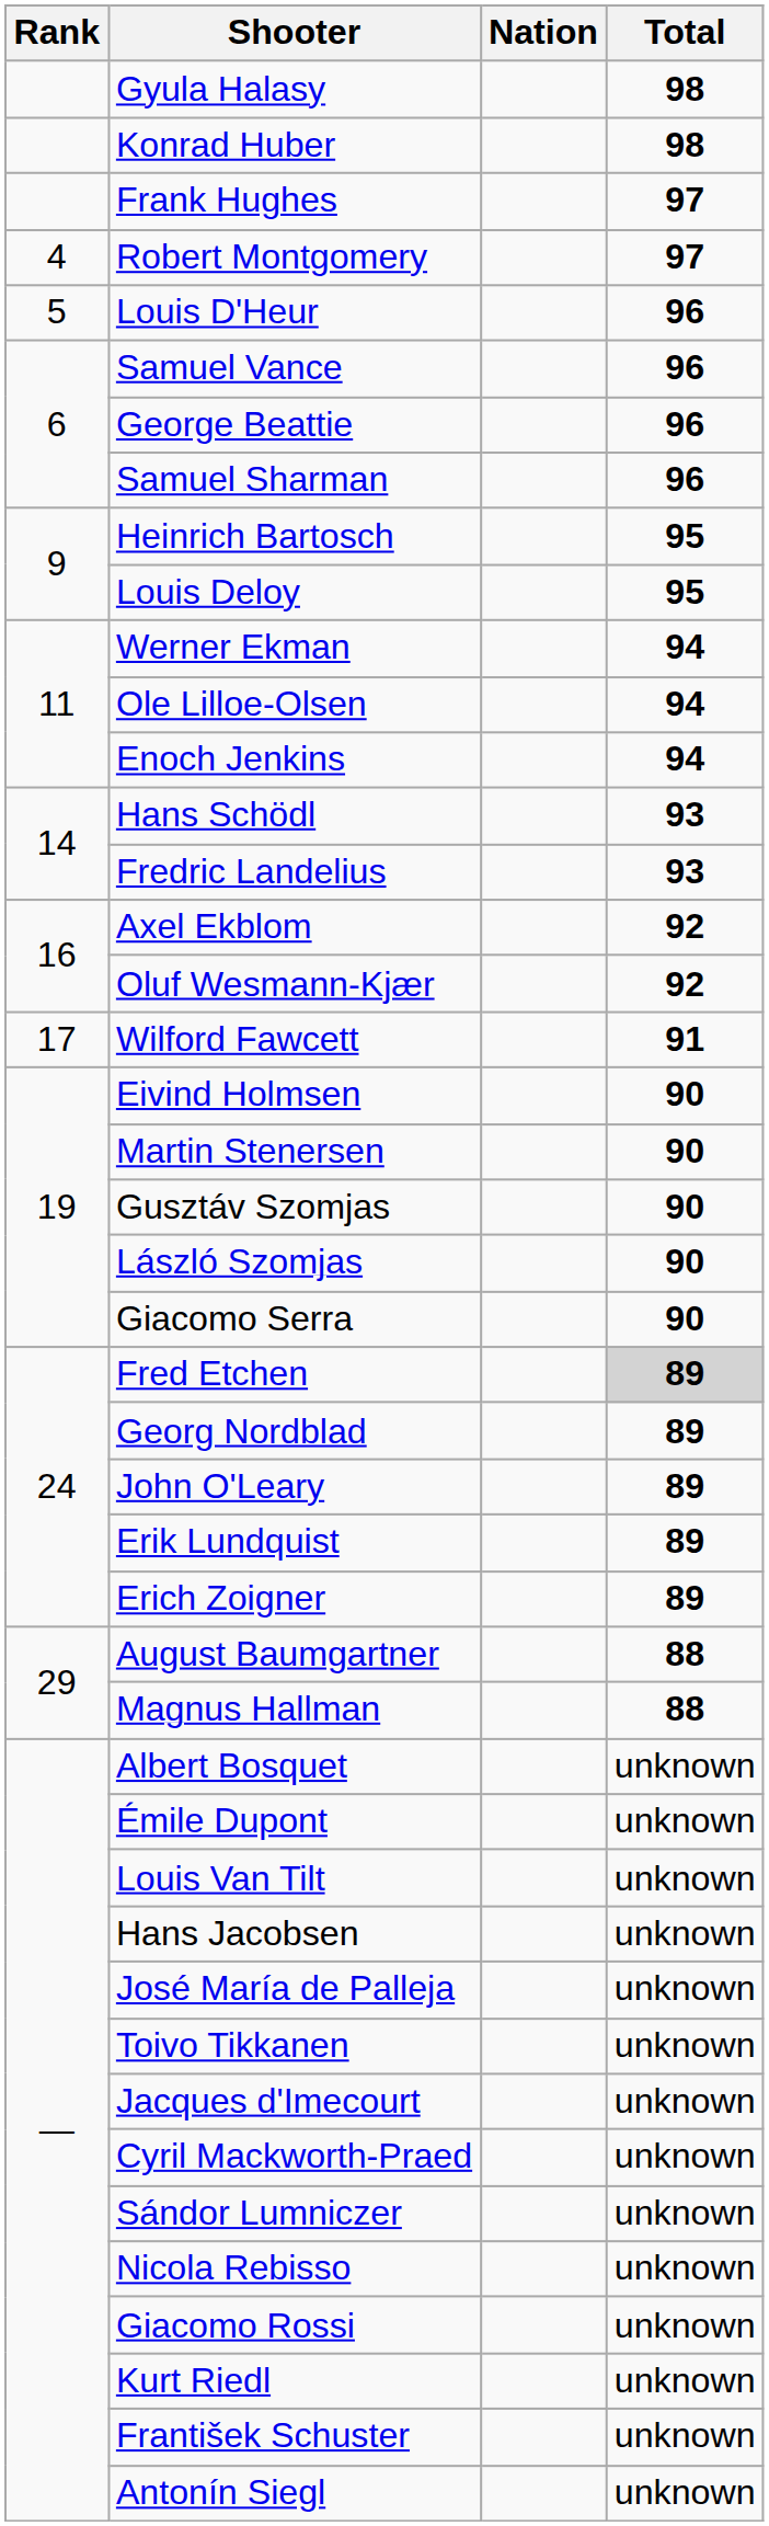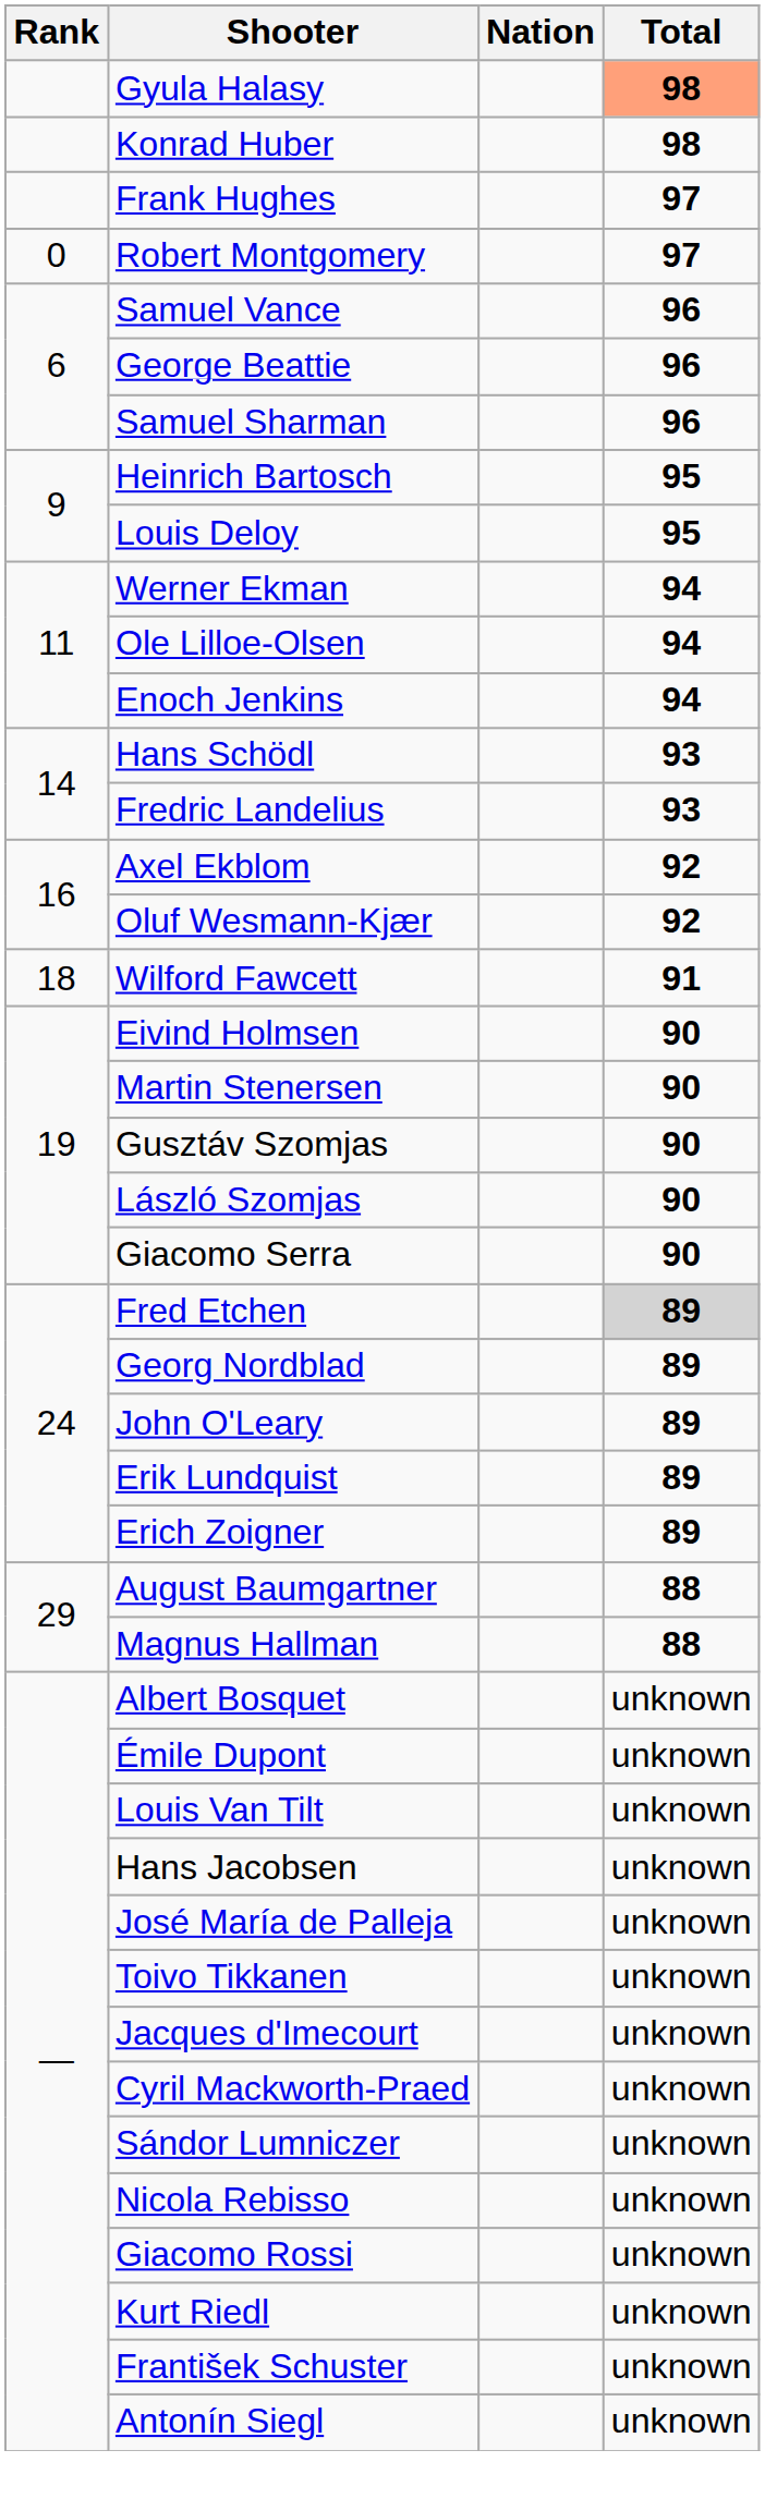Gyula Halasy | Total: no background -> lightsalmon background
Robert Montgomery | Rank: 4 -> 0
- row: 5 | Louis D'Heur | 96
Wilford Fawcett | Rank: 17 -> 18
